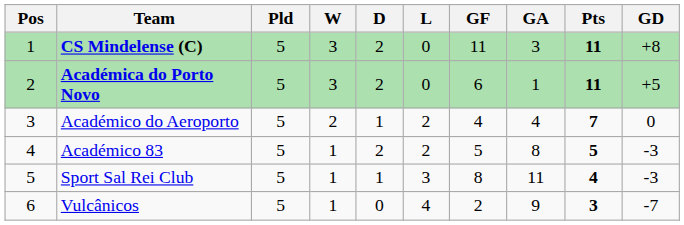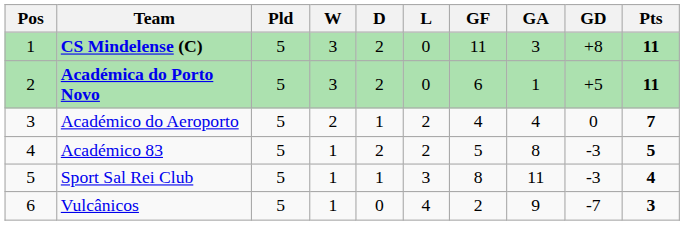columns swapped: GD <-> Pts
